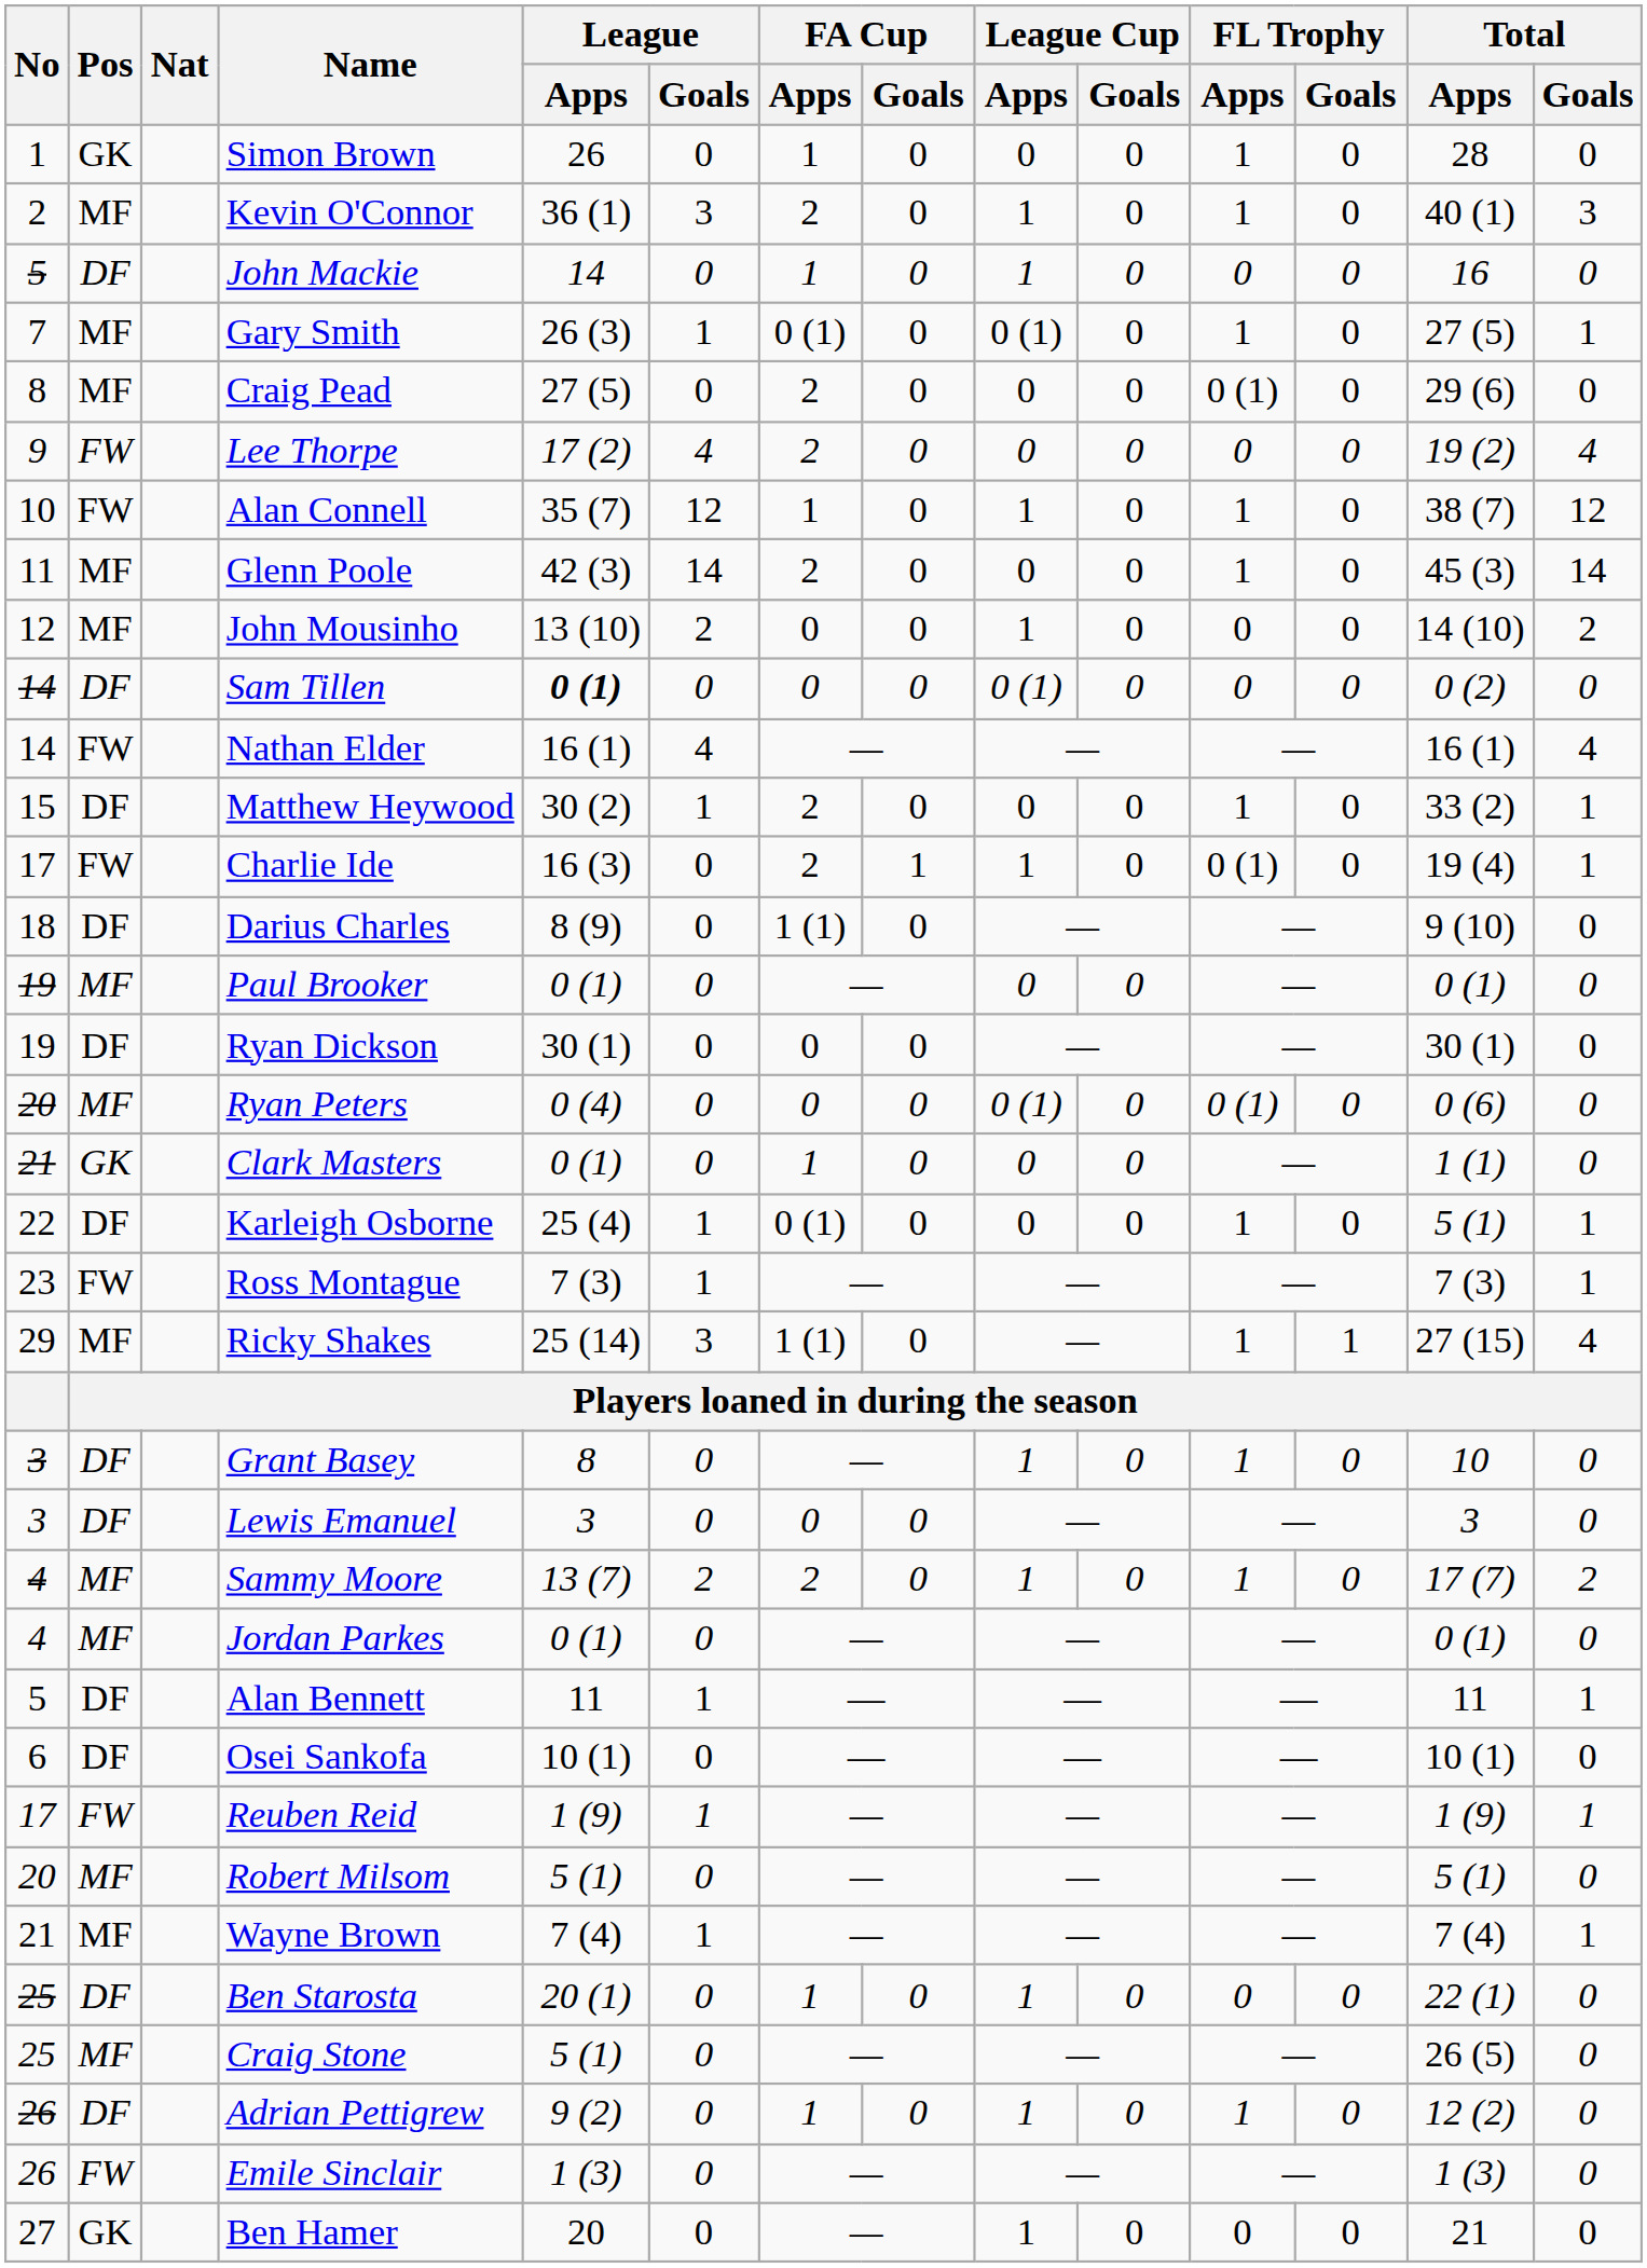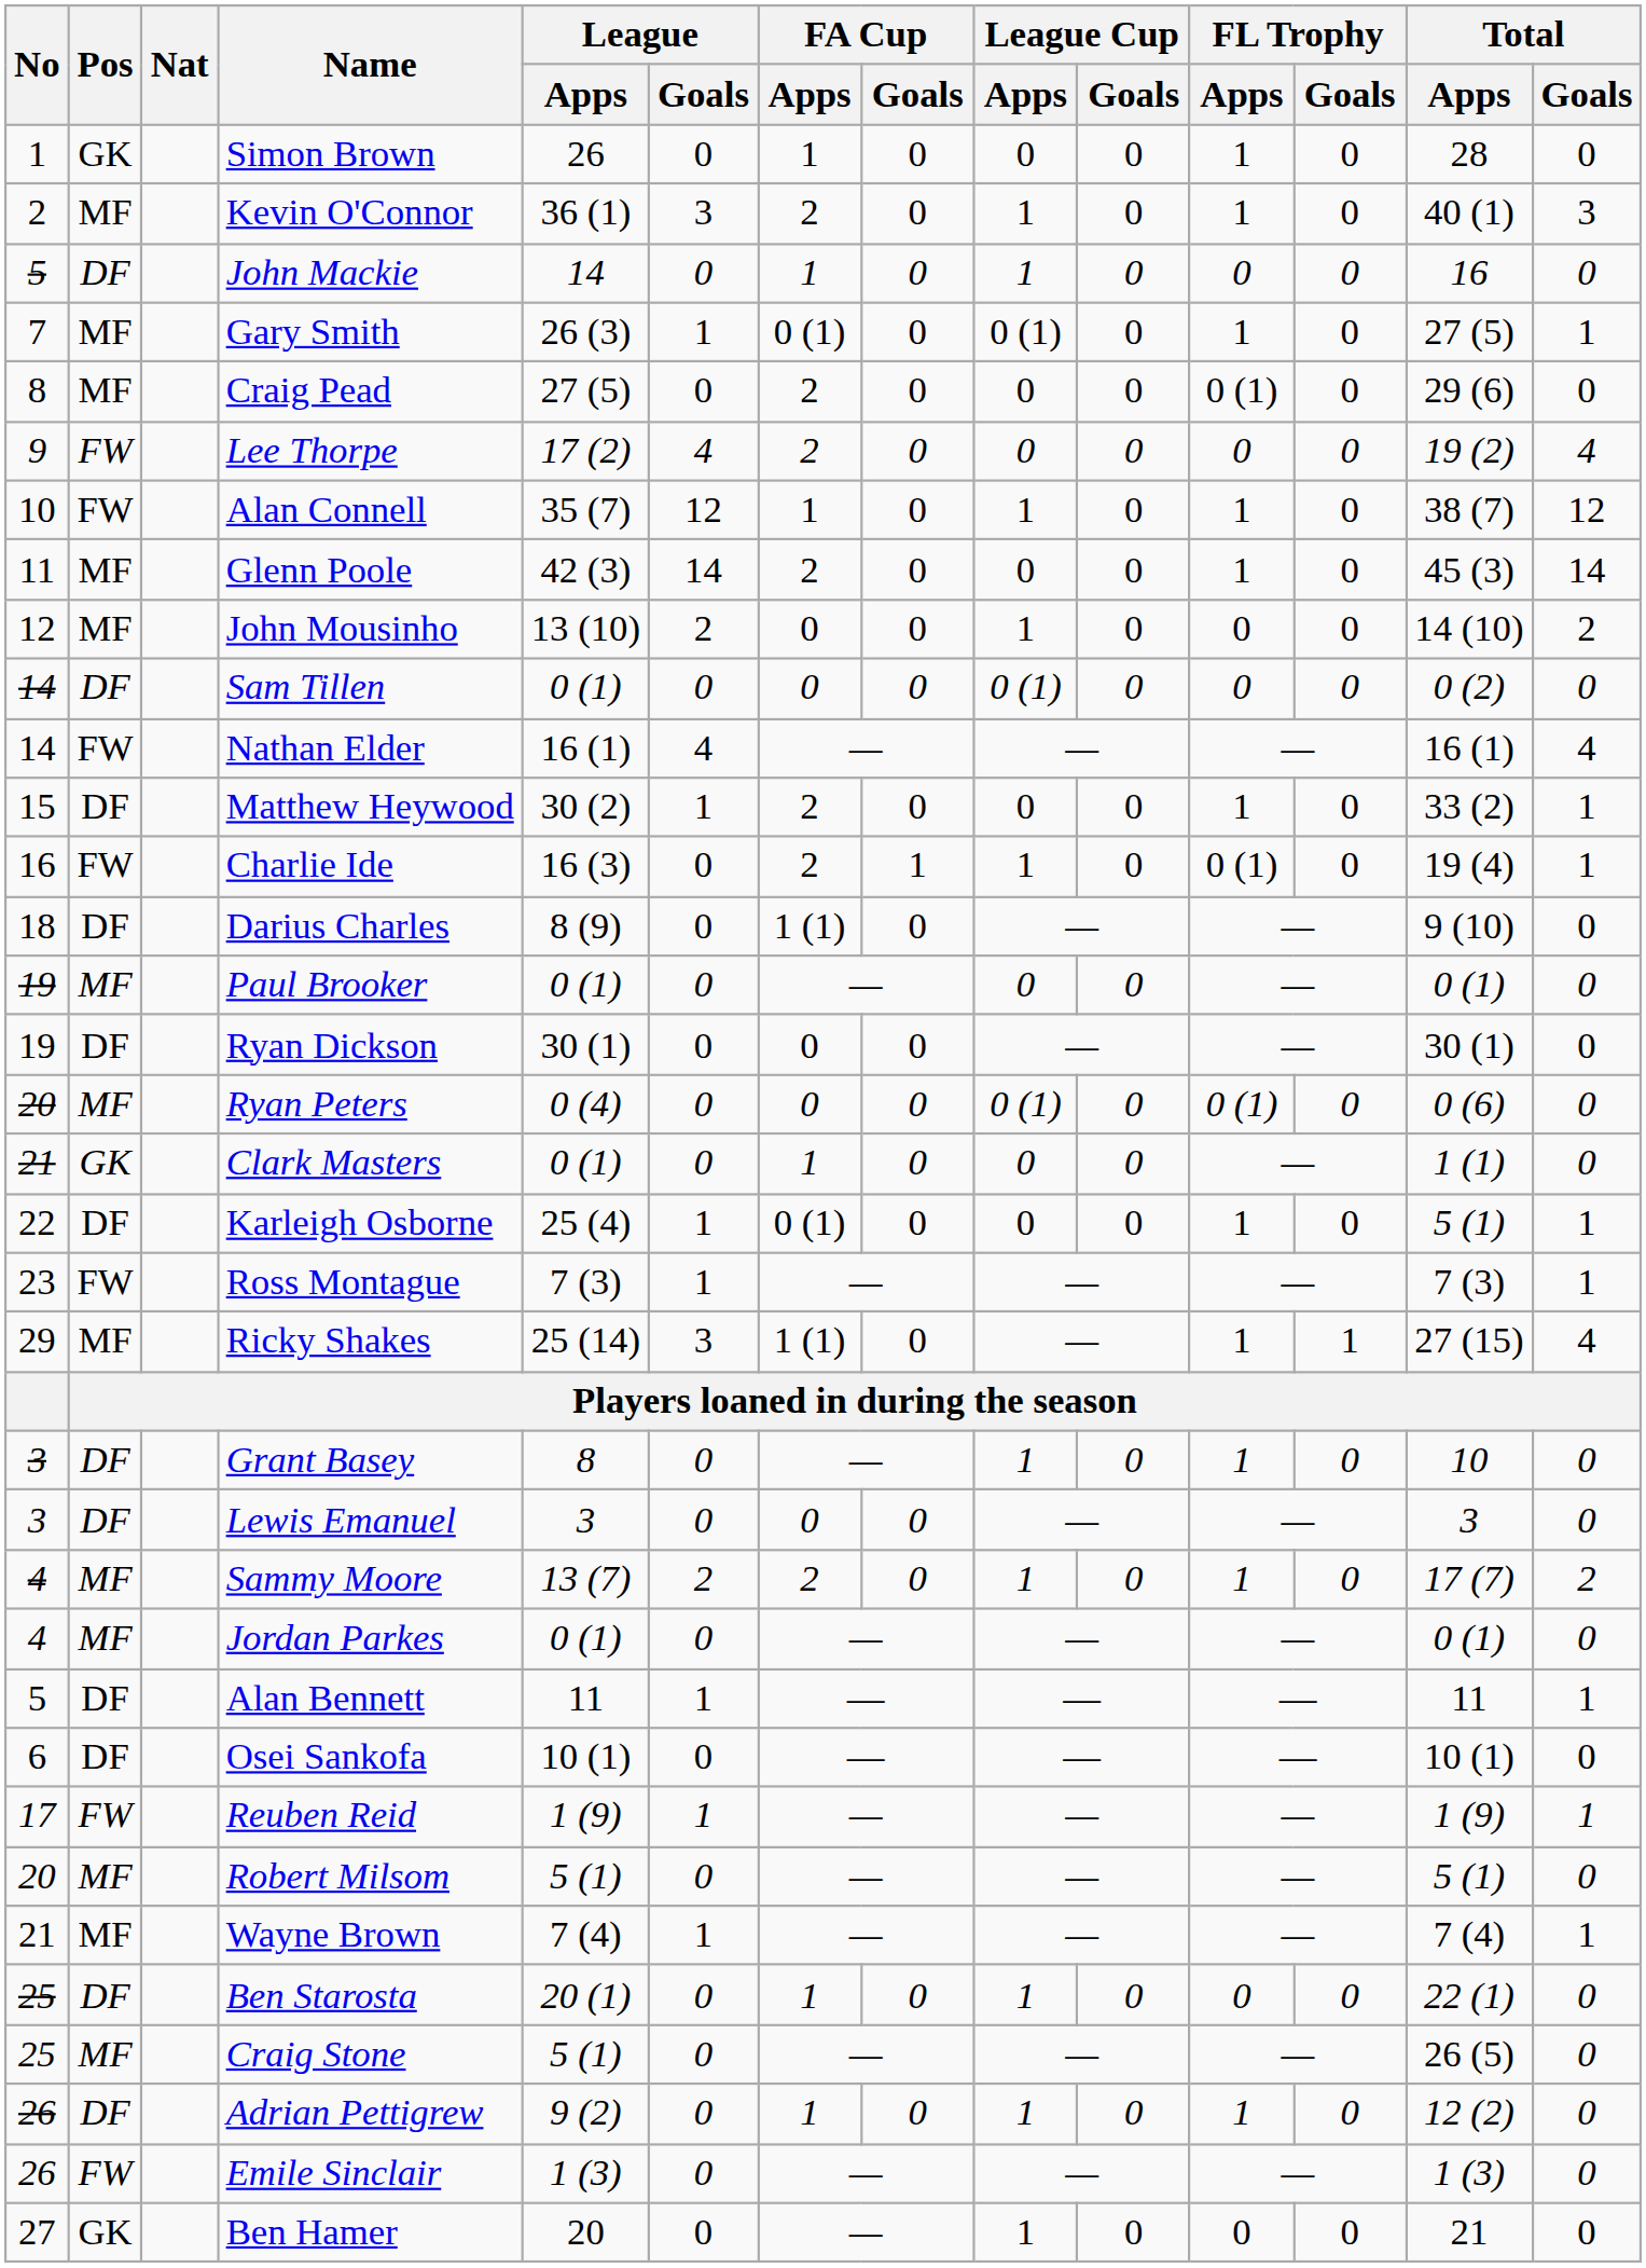Sam Tillen | League / Apps: bold -> normal
Charlie Ide | No: 17 -> 16
